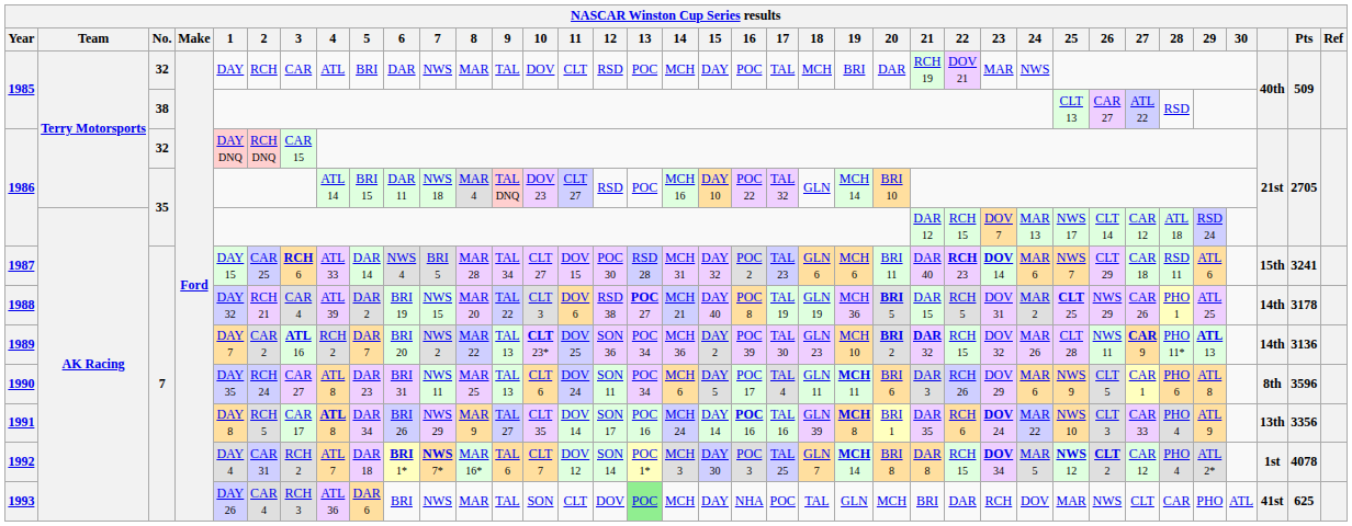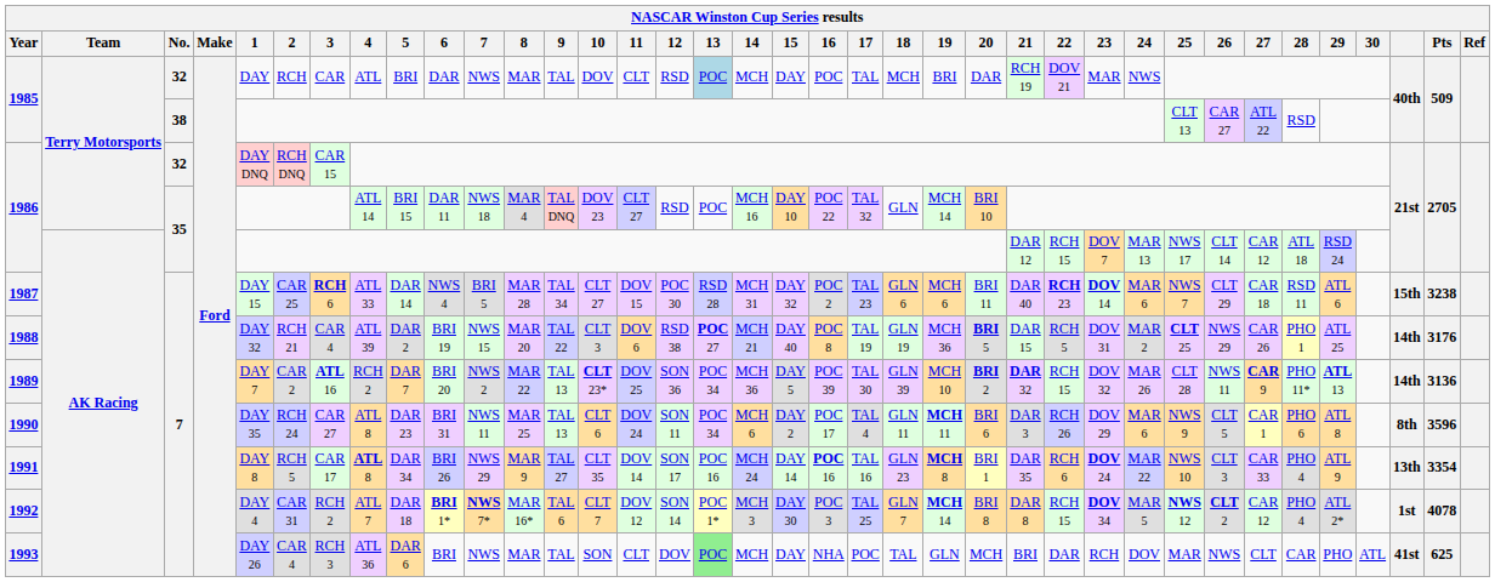1985 / 32 | 13: no background -> lightblue background
1987 | Pts: 3241 -> 3238
1988 | Pts: 3178 -> 3176
1989 | 15: DAY 2 -> DAY 5
1989 | 18: GLN 23 -> GLN 39
1990 | 15: DAY 5 -> DAY 2
1991 | 18: GLN 39 -> GLN 23
1991 | Pts: 3356 -> 3354
